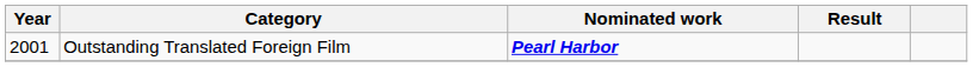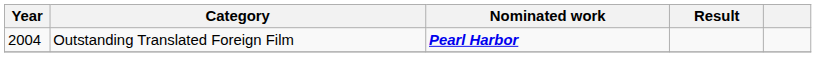Outstanding Translated Foreign Film | Year: 2001 -> 2004
